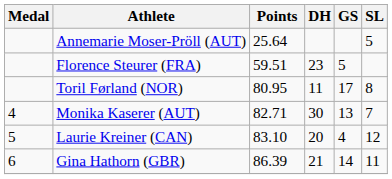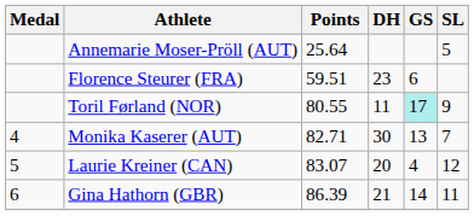Florence Steurer (FRA) | GS: 5 -> 6
Toril Førland (NOR) | Points: 80.95 -> 80.55
Toril Førland (NOR) | GS: no background -> paleturquoise background
Toril Førland (NOR) | SL: 8 -> 9
Laurie Kreiner (CAN) | Points: 83.10 -> 83.07
